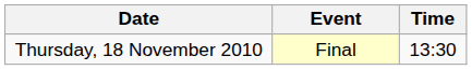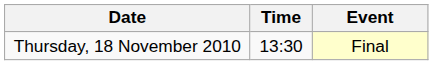columns swapped: Time <-> Event
